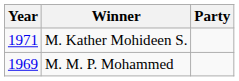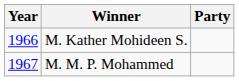M. Kather Mohideen S. | Year: 1971 -> 1966
M. M. P. Mohammed | Year: 1969 -> 1967
